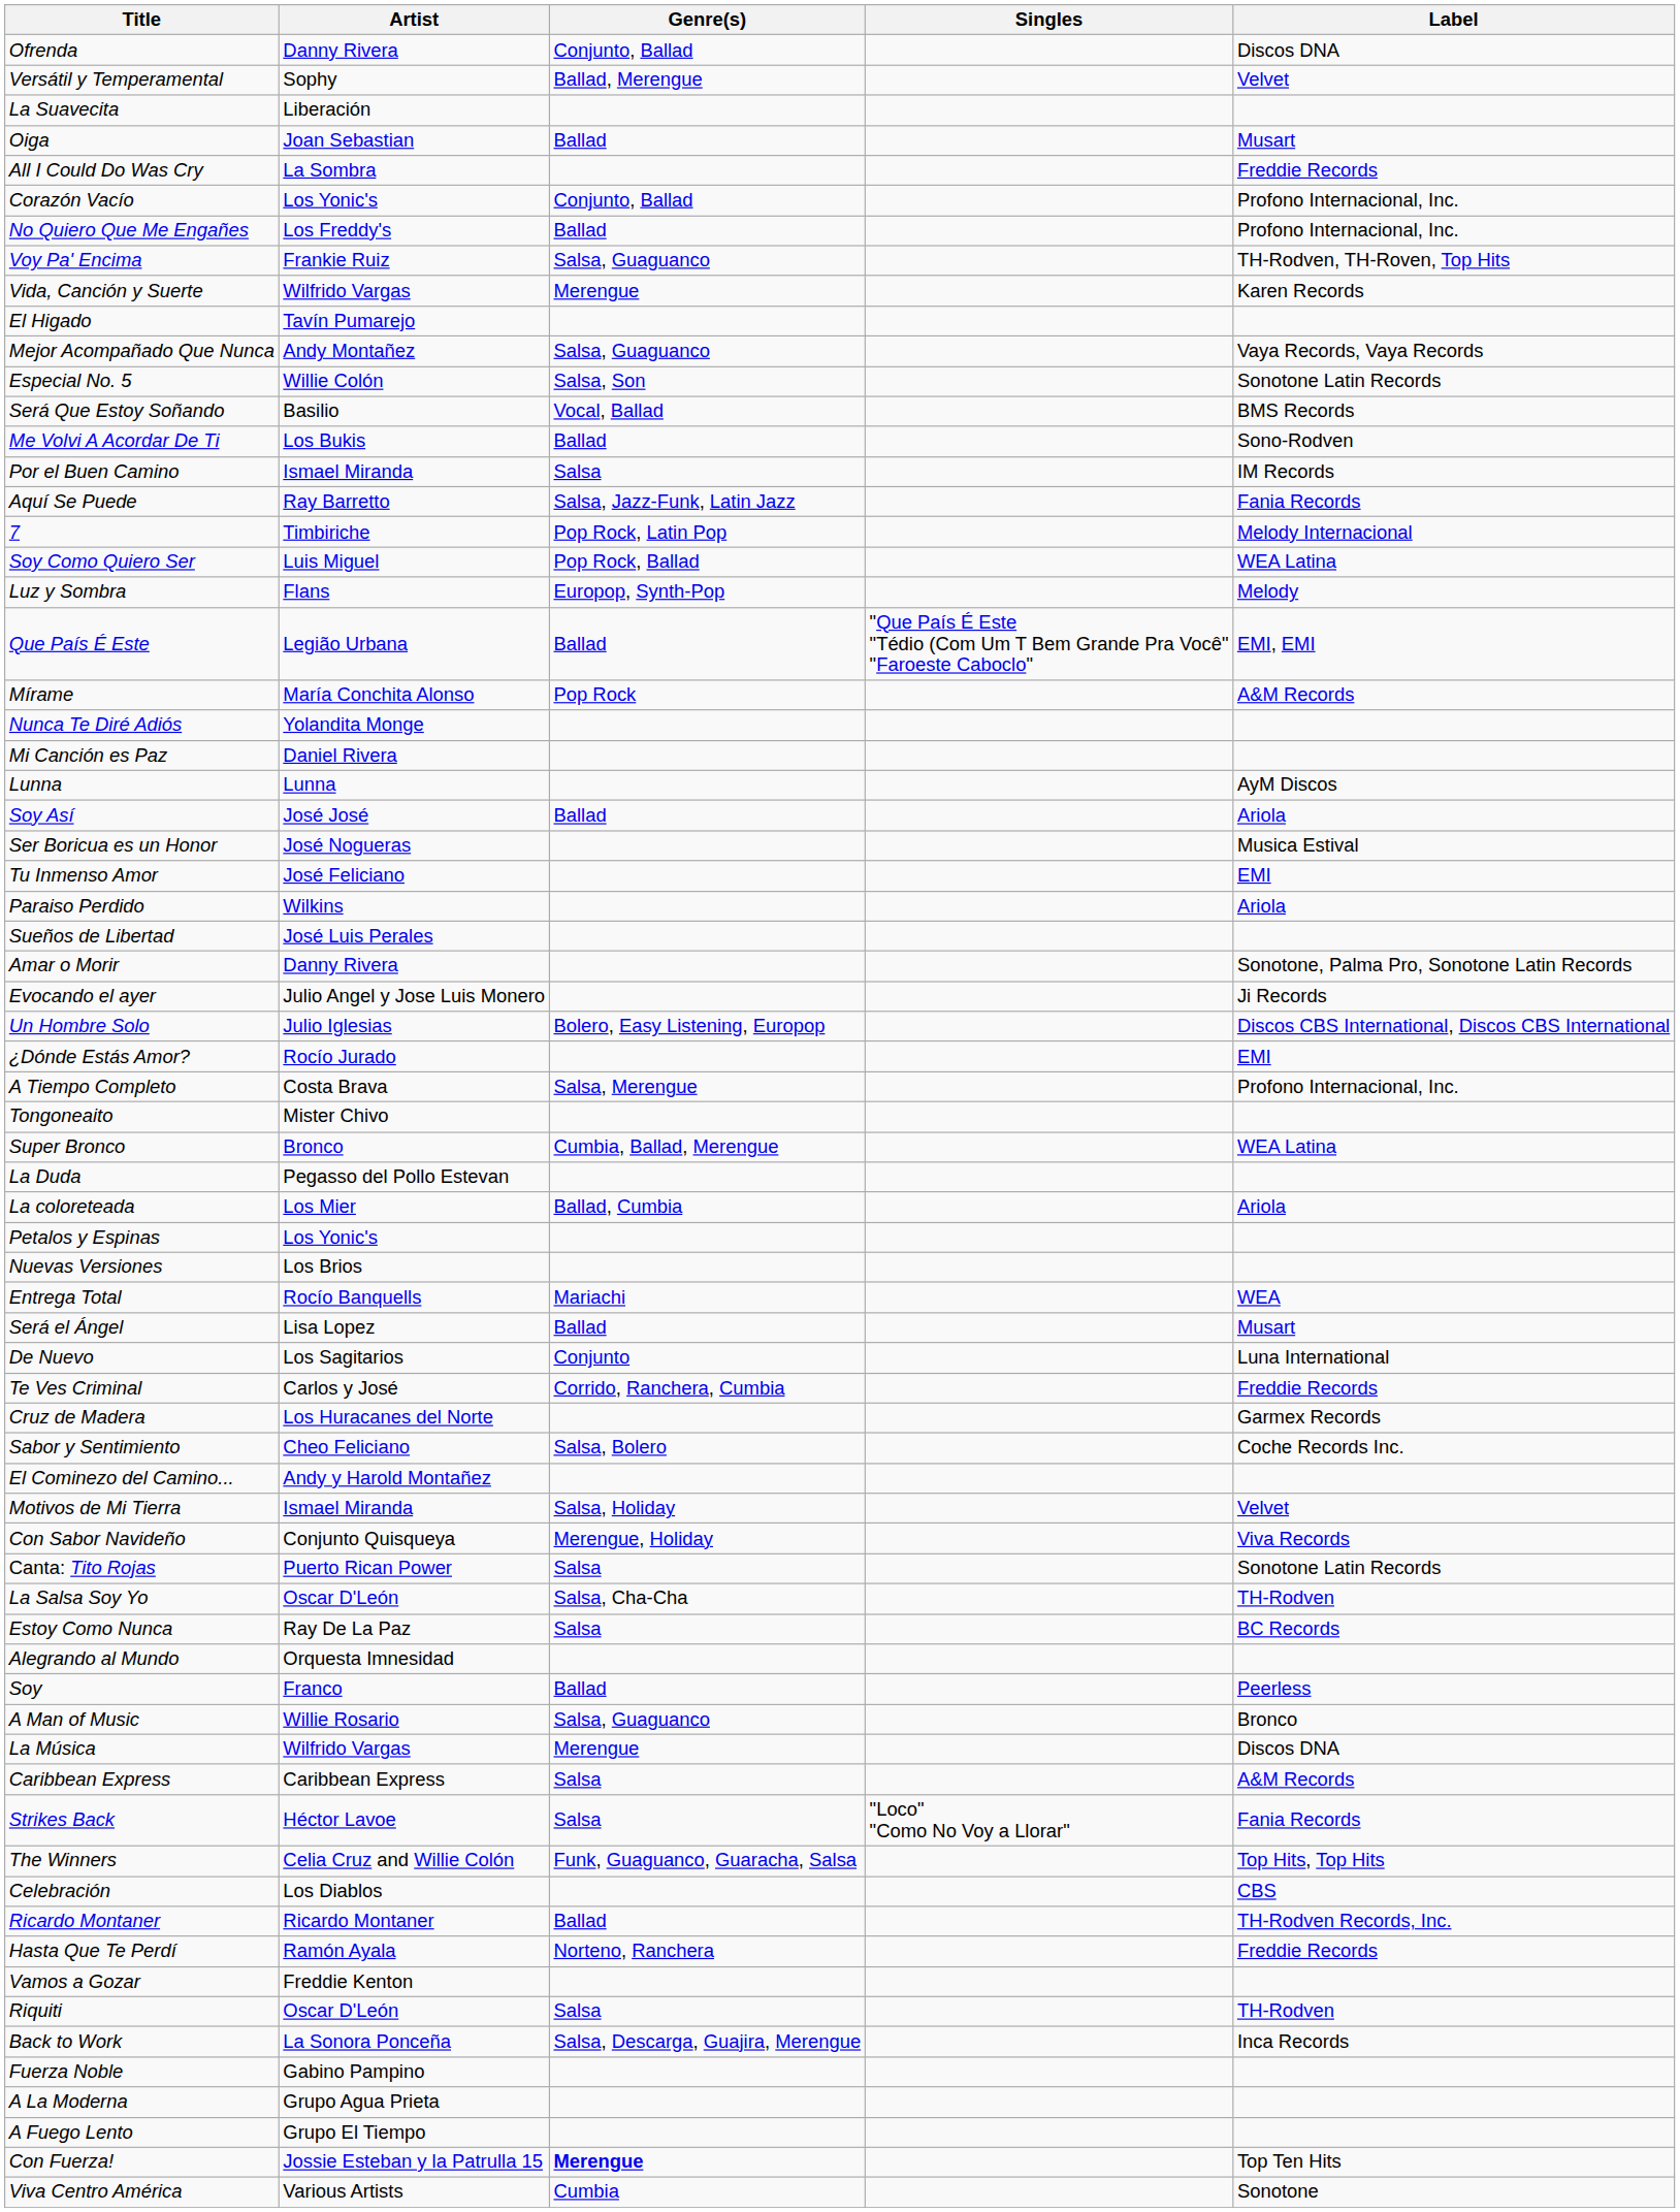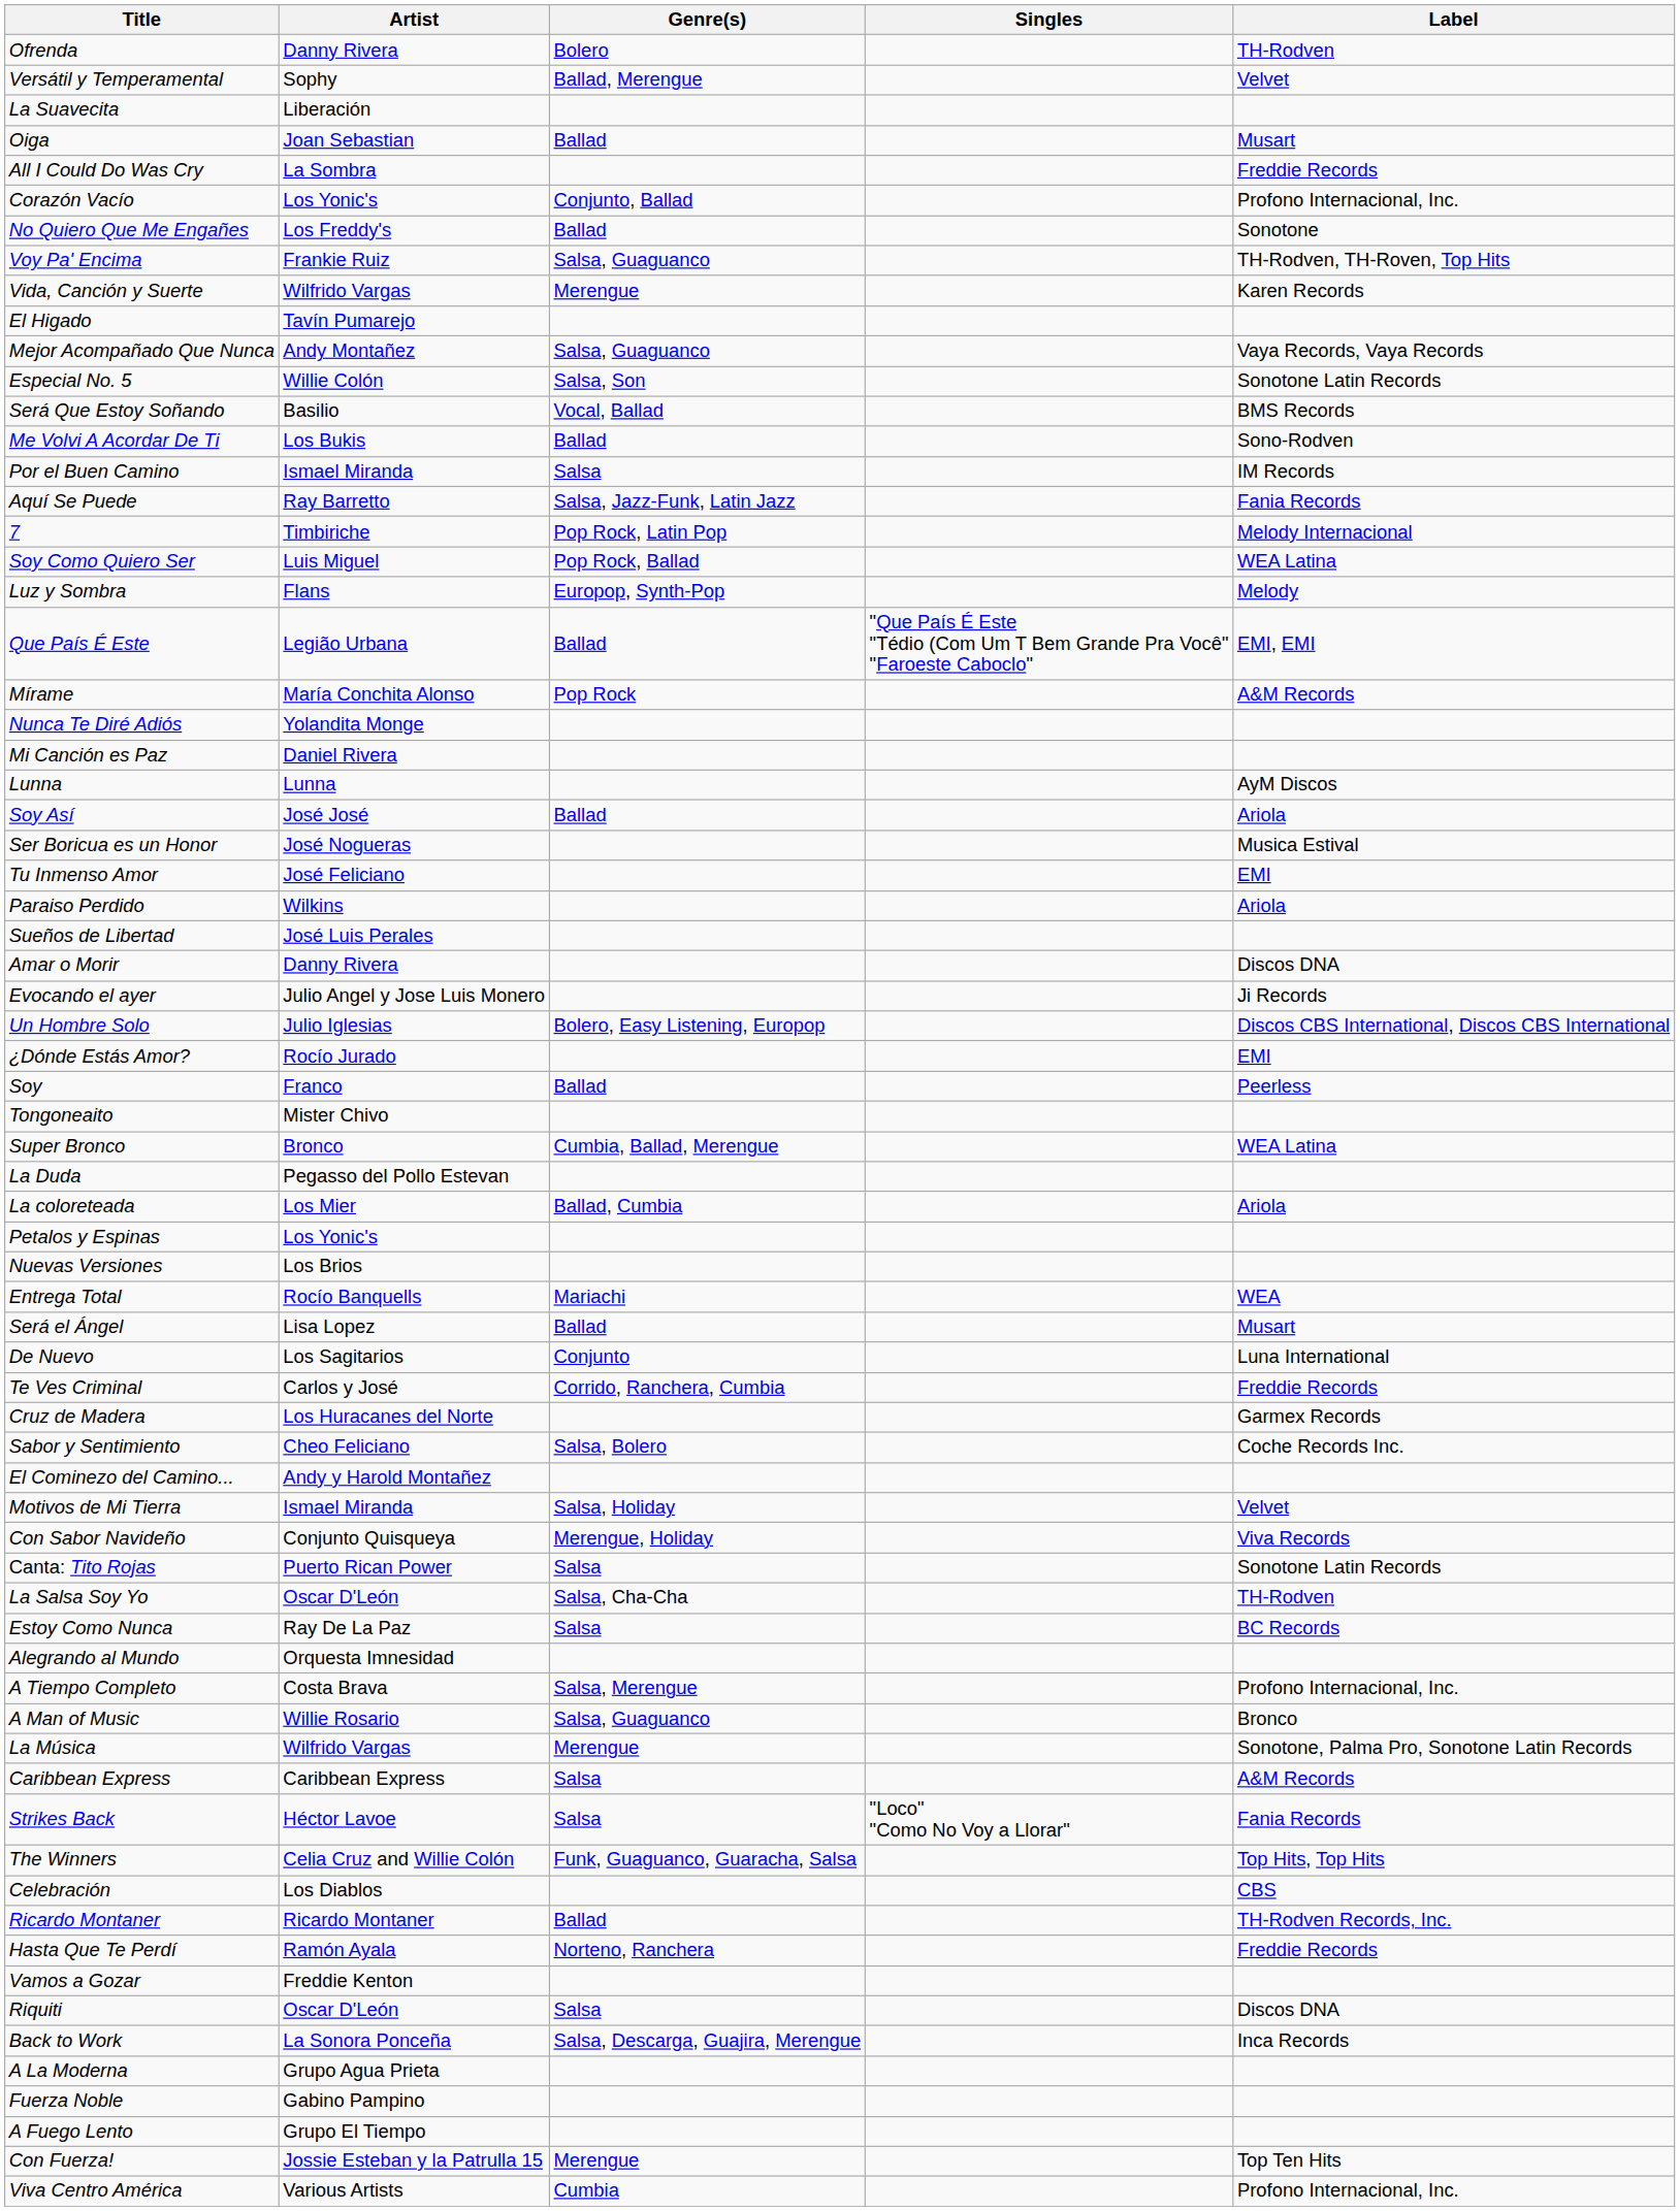Ofrenda | Genre(s): Conjunto, Ballad -> Bolero
Ofrenda | Label: Discos DNA -> TH-Rodven
No Quiero Que Me Engañes | Label: Profono Internacional, Inc. -> Sonotone
Amar o Morir | Label: Sonotone, Palma Pro, Sonotone Latin Records -> Discos DNA
rows swapped: Soy <-> A Tiempo Completo
La Música | Label: Discos DNA -> Sonotone, Palma Pro, Sonotone Latin Records
Riquiti | Label: TH-Rodven -> Discos DNA
rows swapped: Fuerza Noble <-> A La Moderna
Con Fuerza! | Genre(s): bold -> normal
Viva Centro América | Label: Sonotone -> Profono Internacional, Inc.
